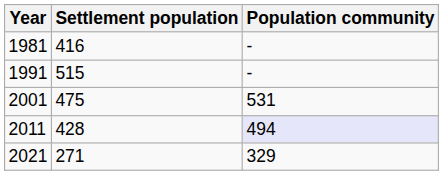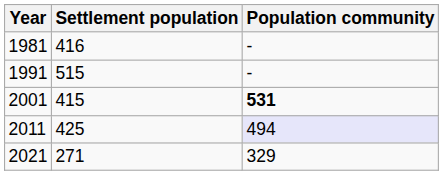2001 | Settlement population: 475 -> 415
2001 | Population community: normal -> bold
2011 | Settlement population: 428 -> 425
